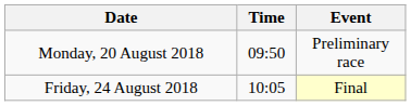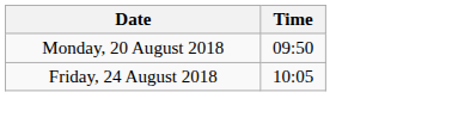- column: Event | Preliminary race | Final
